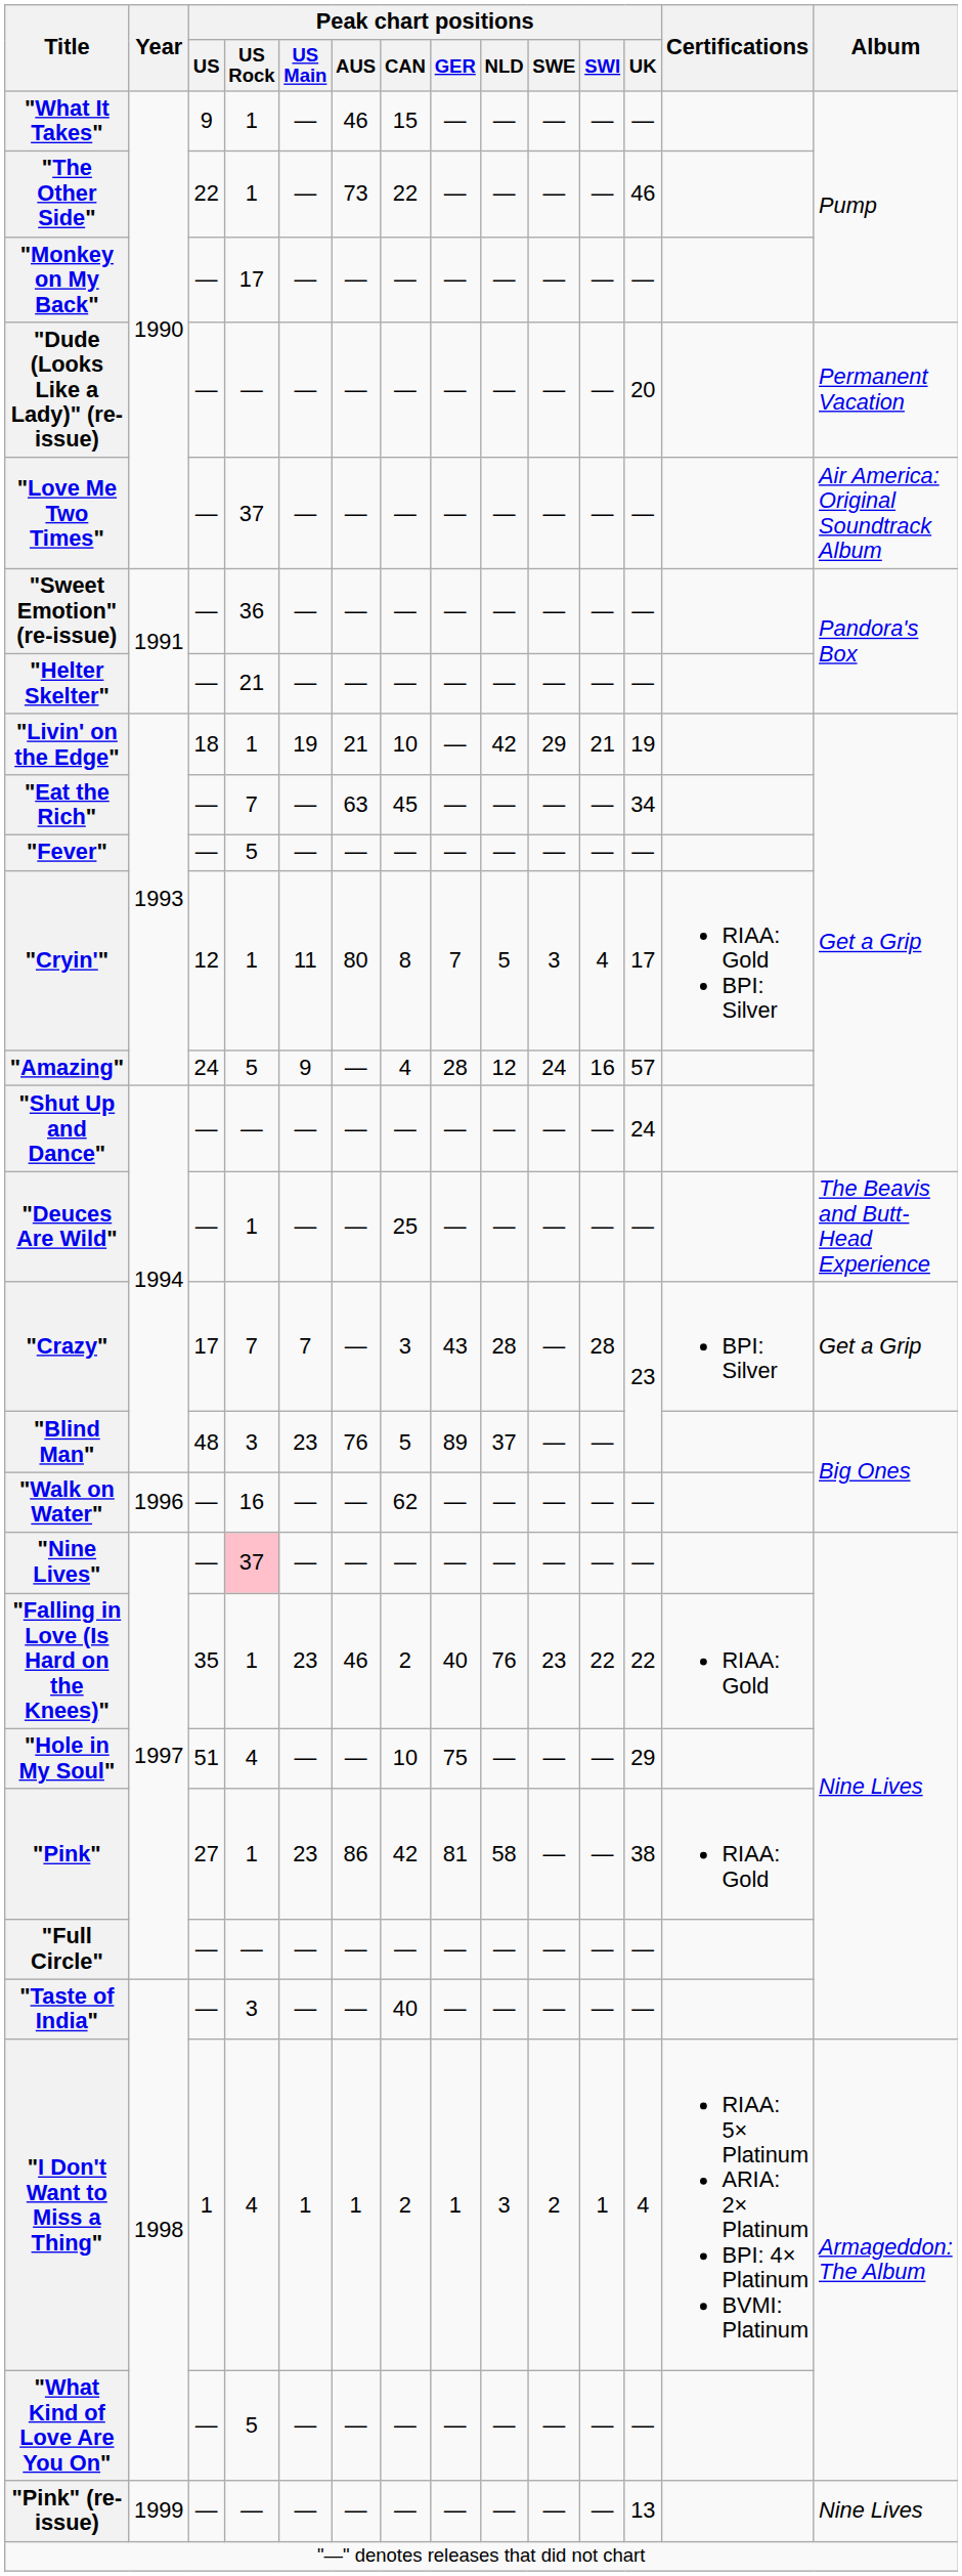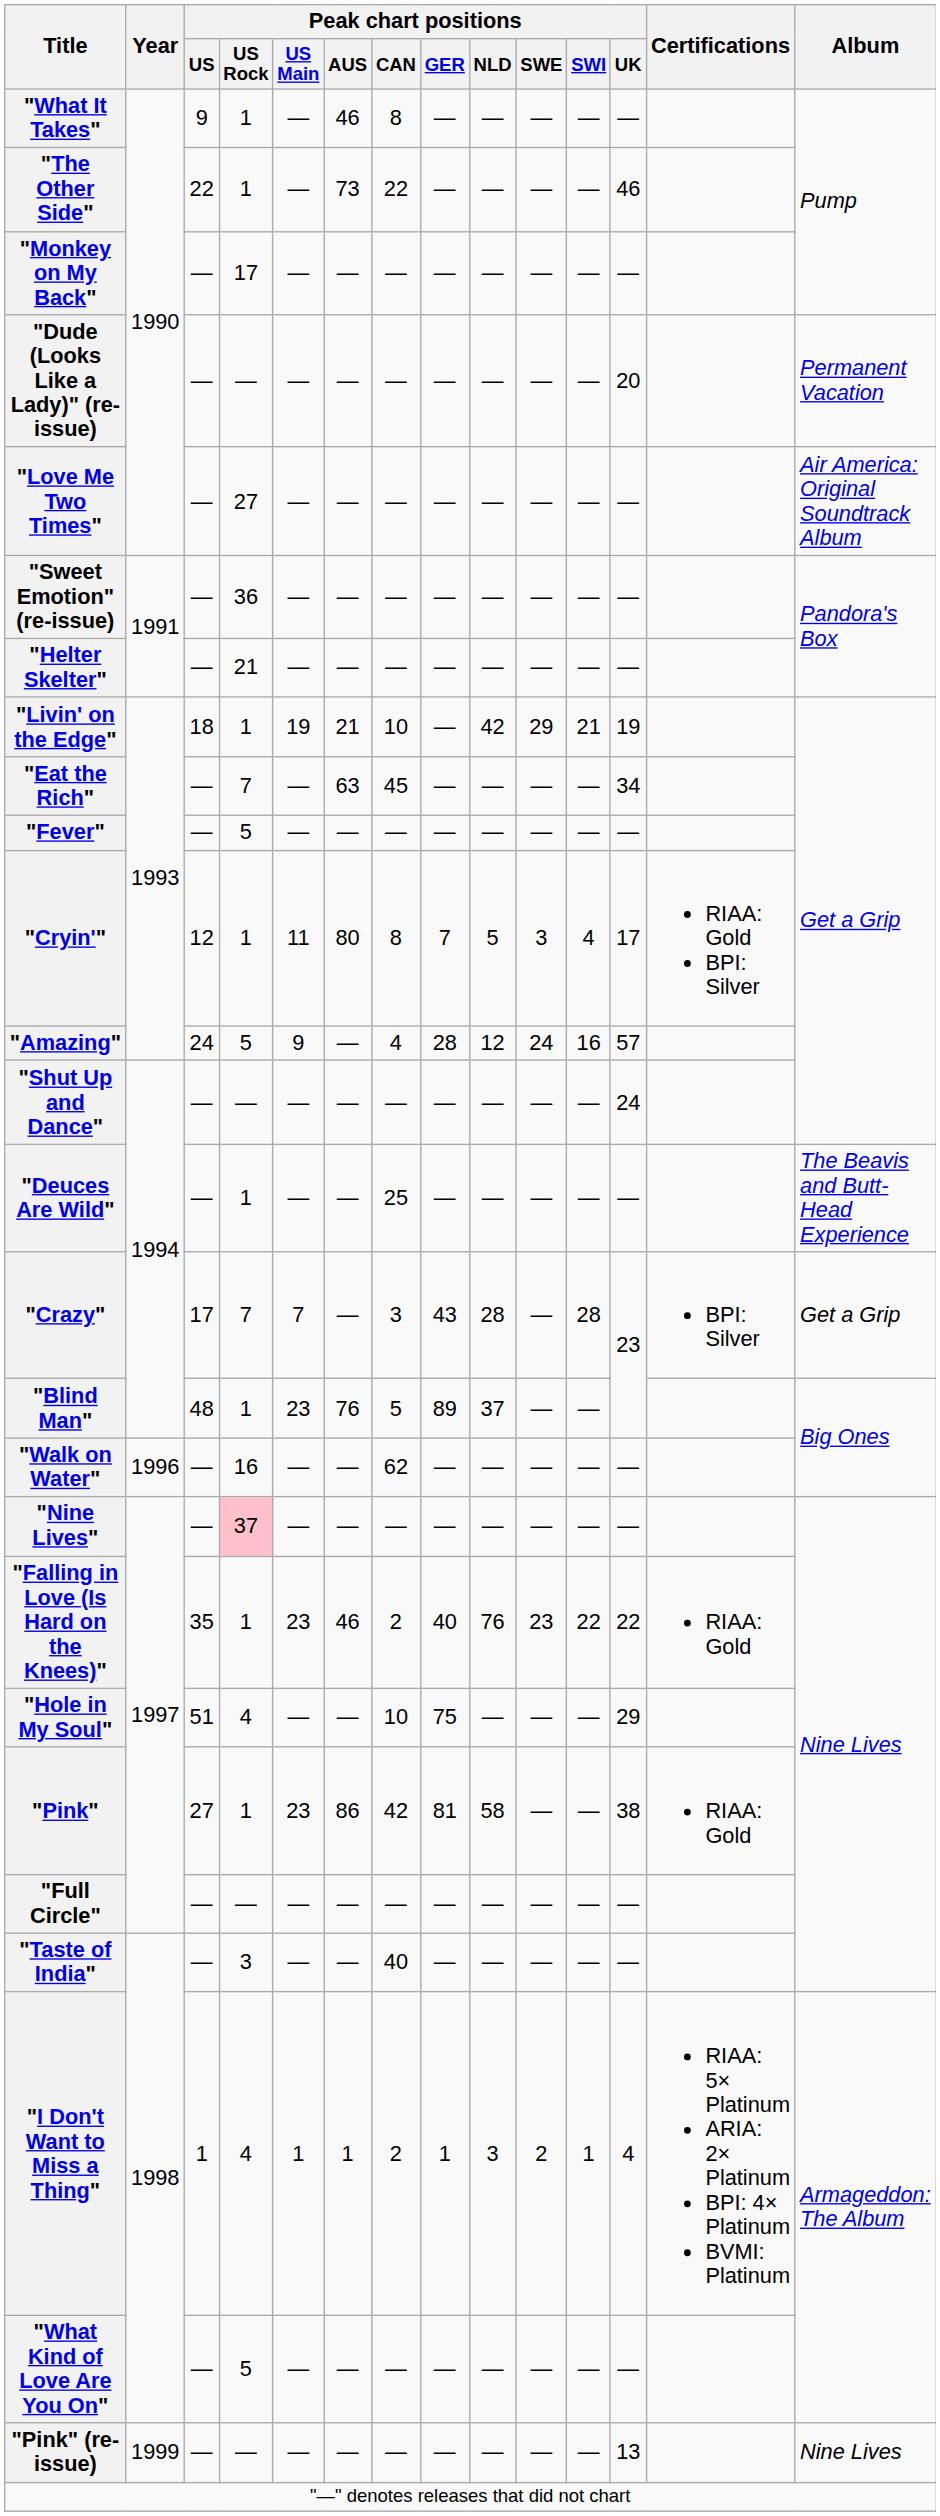"What It Takes" | Peak chart positions / CAN: 15 -> 8
"Love Me Two Times" | Peak chart positions / US Rock: 37 -> 27
"Blind Man" | Peak chart positions / US Rock: 3 -> 1
